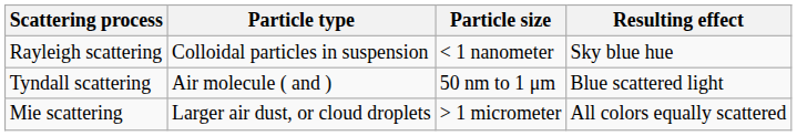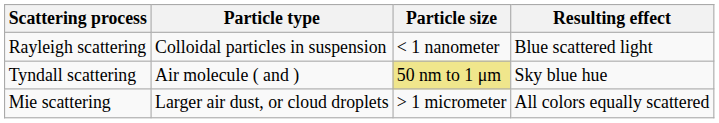Rayleigh scattering | Resulting effect: Sky blue hue -> Blue scattered light
Tyndall scattering | Particle size: no background -> khaki background
Tyndall scattering | Resulting effect: Blue scattered light -> Sky blue hue
